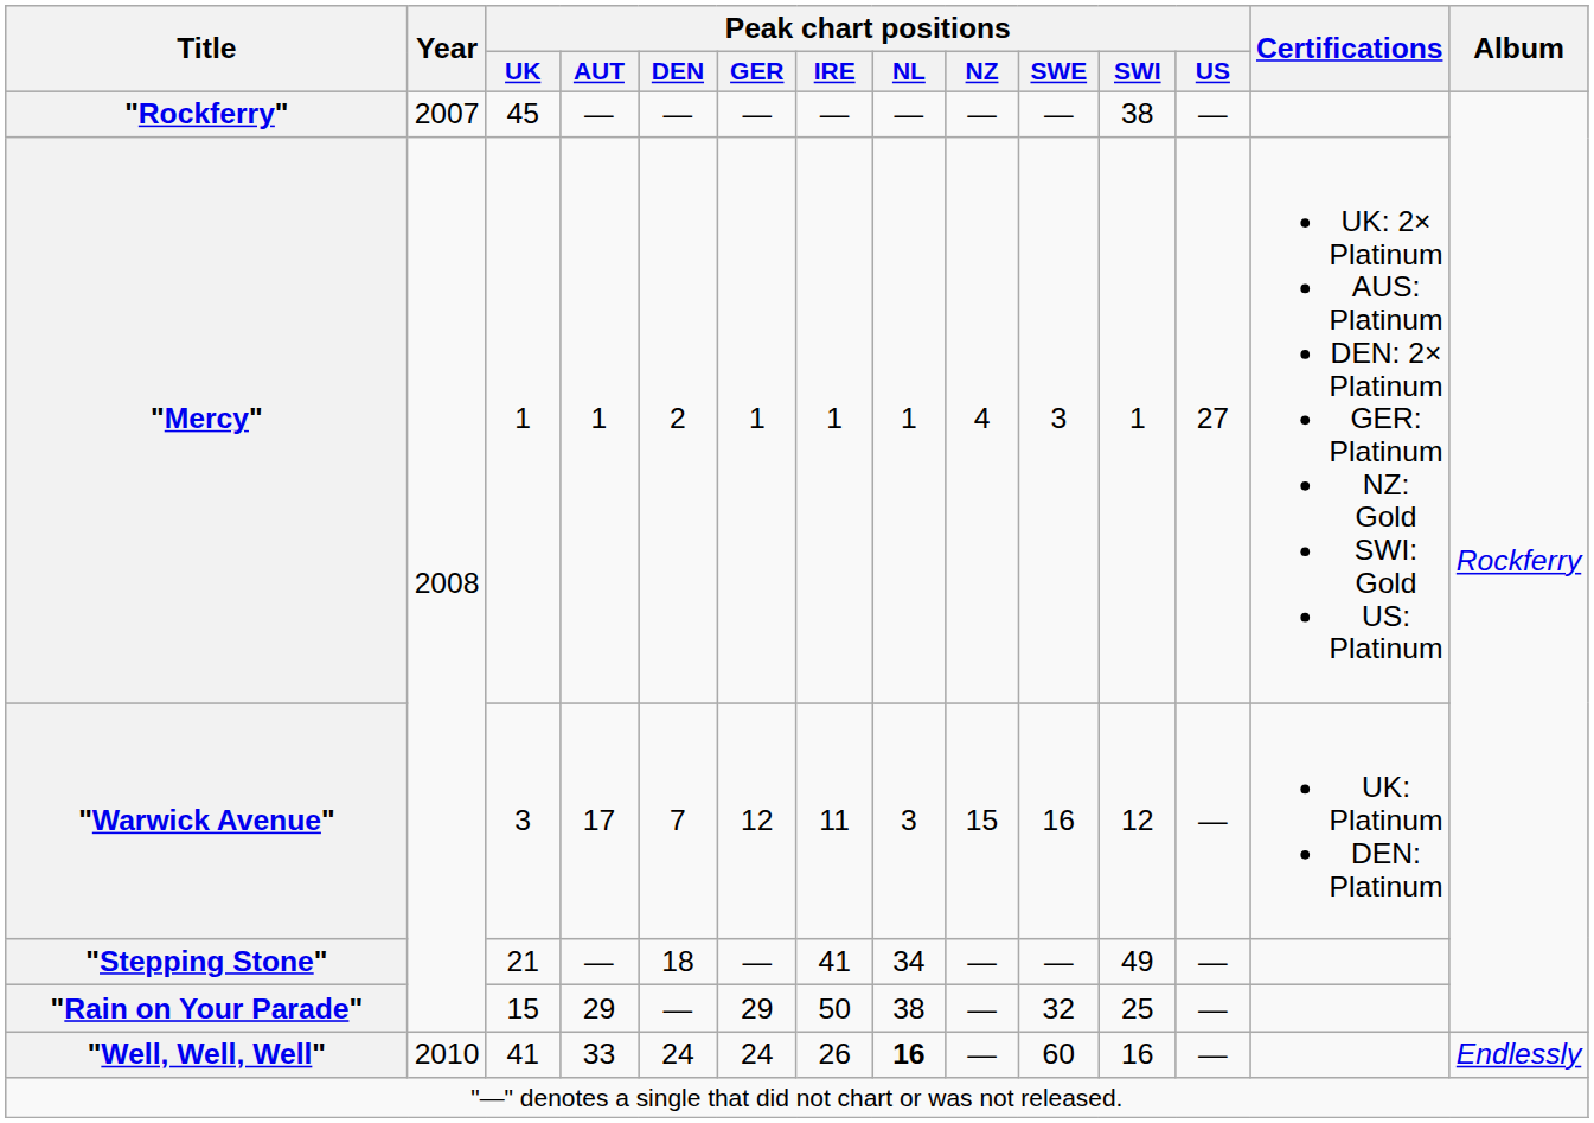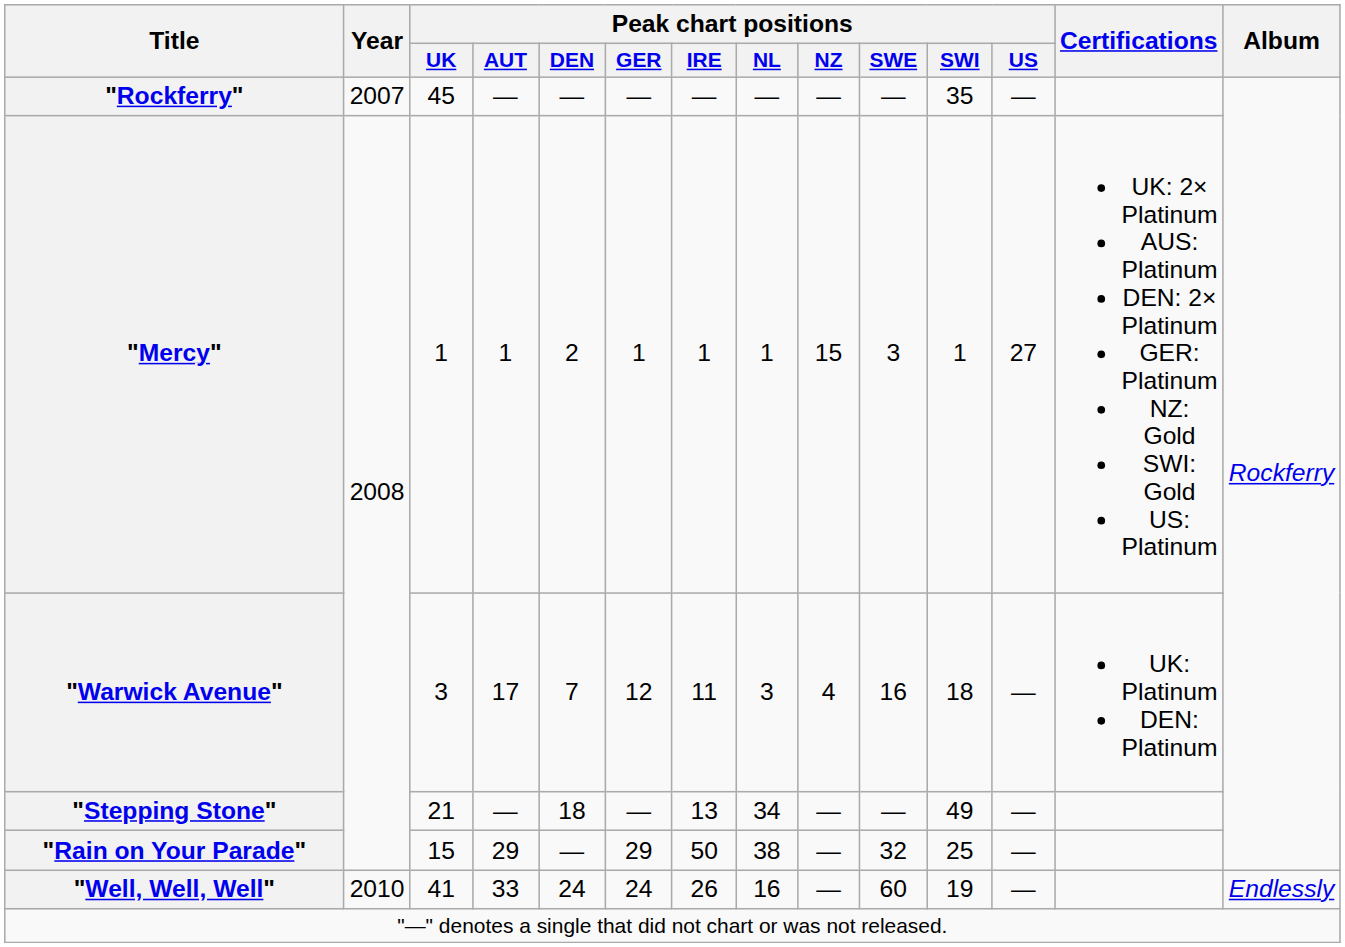"Rockferry" | Peak chart positions / SWI: 38 -> 35
"Mercy" | Peak chart positions / NZ: 4 -> 15
"Warwick Avenue" | Peak chart positions / NZ: 15 -> 4
"Warwick Avenue" | Peak chart positions / SWI: 12 -> 18
"Stepping Stone" | Peak chart positions / IRE: 41 -> 13
"Well, Well, Well" | Peak chart positions / NL: bold -> normal
"Well, Well, Well" | Peak chart positions / SWI: 16 -> 19
